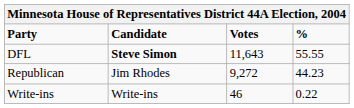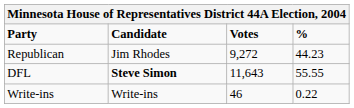rows swapped: DFL <-> Republican
